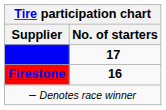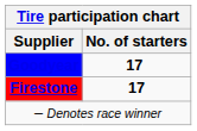Firestone | No. of starters: 16 -> 17
